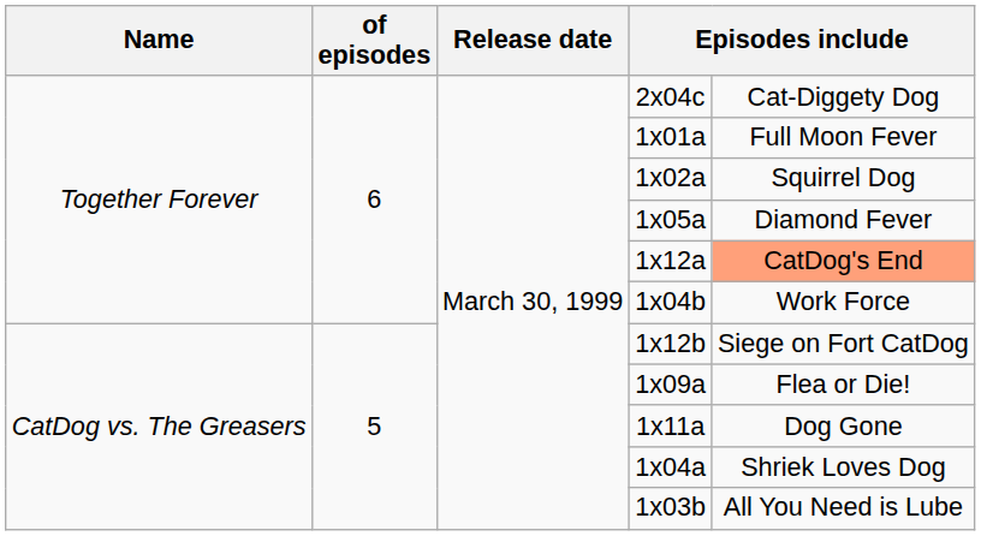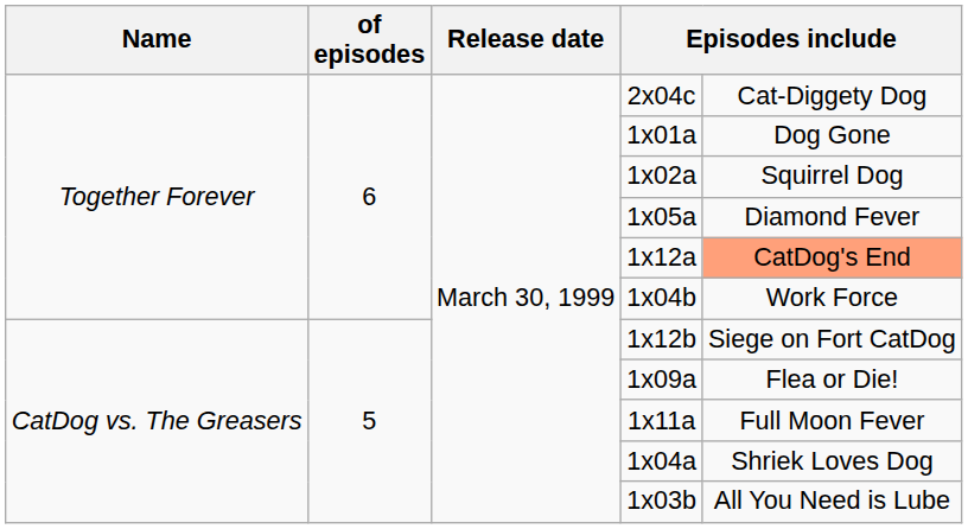1x01a | column 5: Full Moon Fever -> Dog Gone
1x11a | column 5: Dog Gone -> Full Moon Fever
